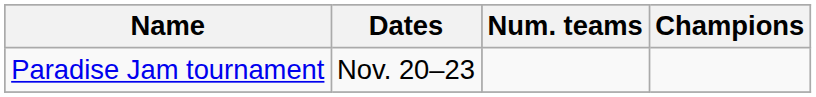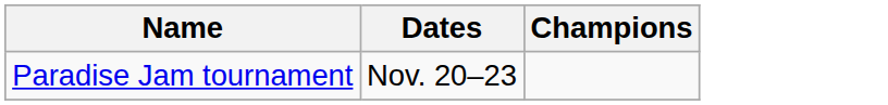- column: Num. teams
